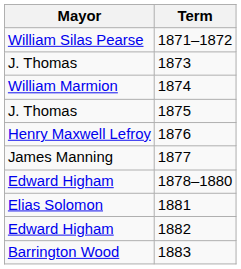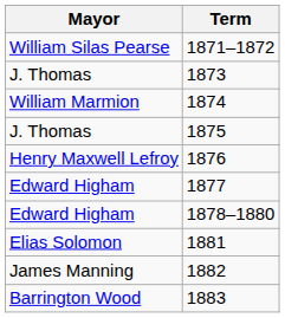1877 | Mayor: James Manning -> Edward Higham
1882 | Mayor: Edward Higham -> James Manning
